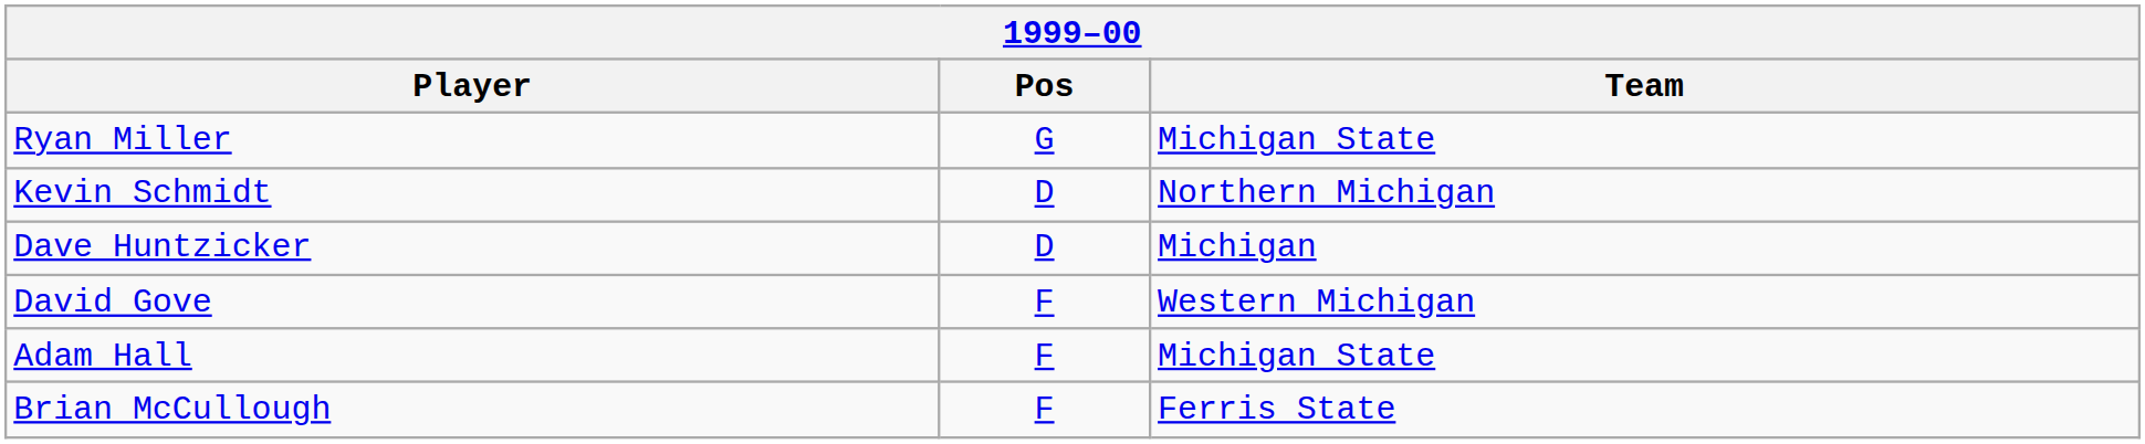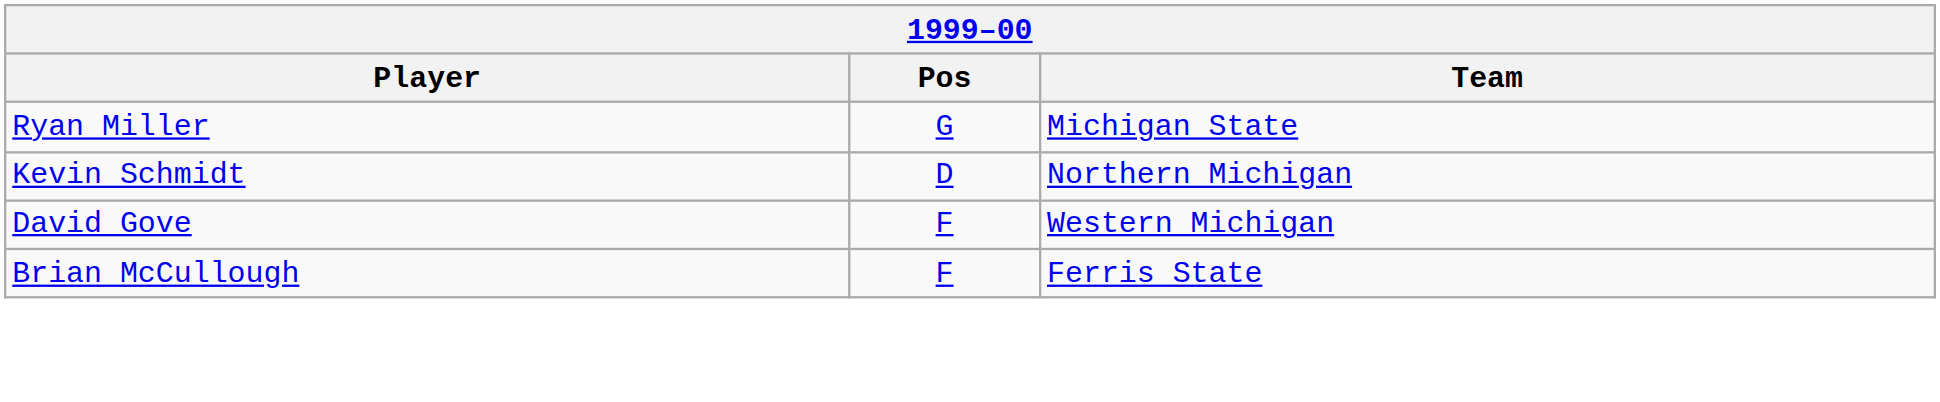- row: Dave Huntzicker | D | Michigan
- row: Adam Hall | F | Michigan State
